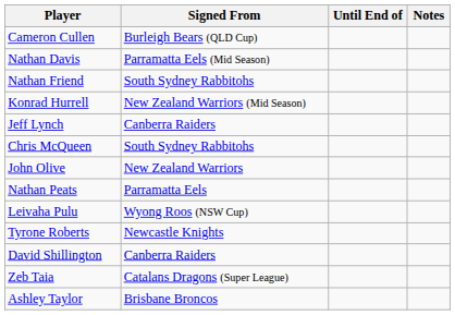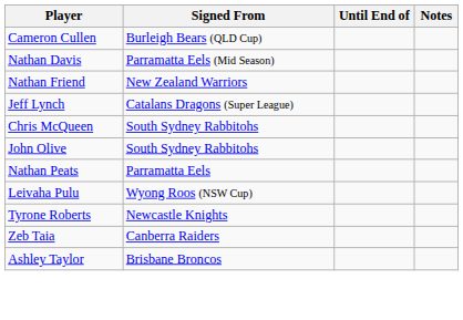Nathan Friend | Signed From: South Sydney Rabbitohs -> New Zealand Warriors
- row: Konrad Hurrell | New Zealand Warriors (Mid Season)
Jeff Lynch | Signed From: Canberra Raiders -> Catalans Dragons (Super League)
John Olive | Signed From: New Zealand Warriors -> South Sydney Rabbitohs
- row: David Shillington | Canberra Raiders
Zeb Taia | Signed From: Catalans Dragons (Super League) -> Canberra Raiders
